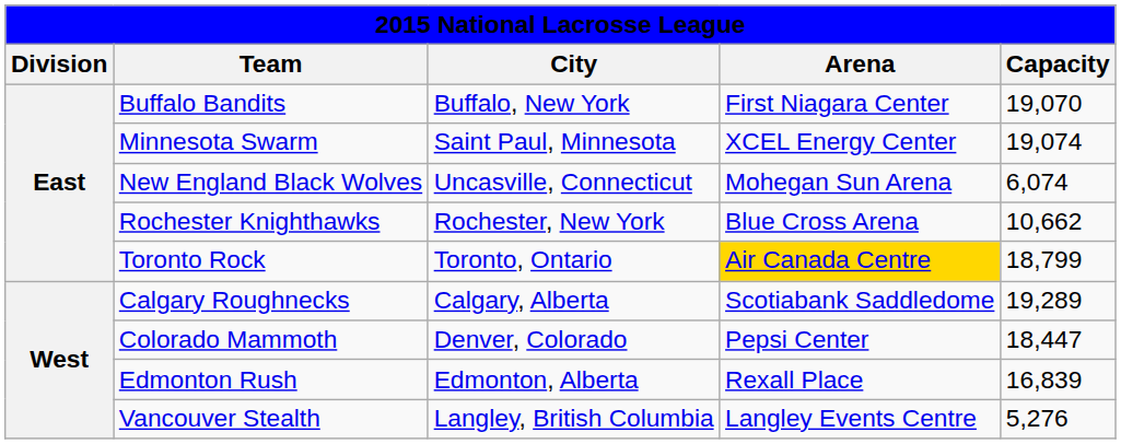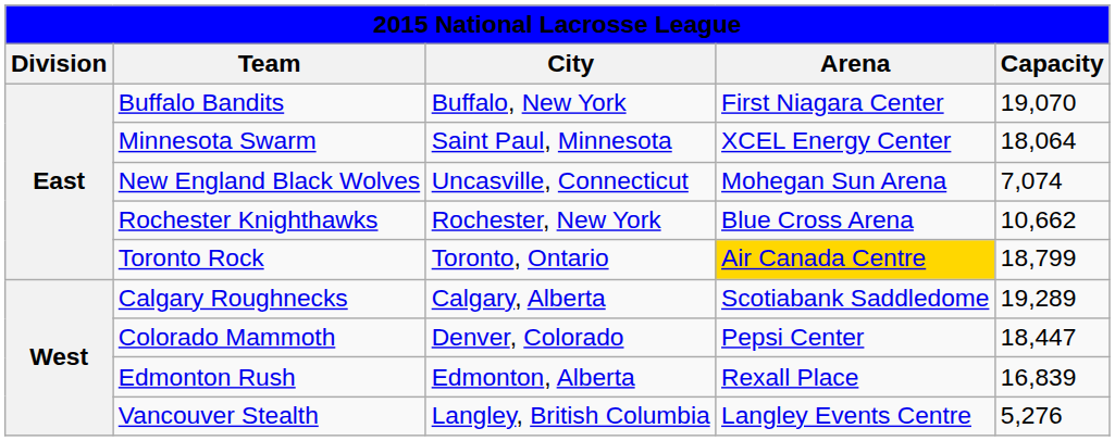Minnesota Swarm | Capacity: 19,074 -> 18,064
New England Black Wolves | Capacity: 6,074 -> 7,074
